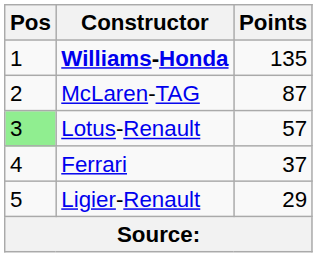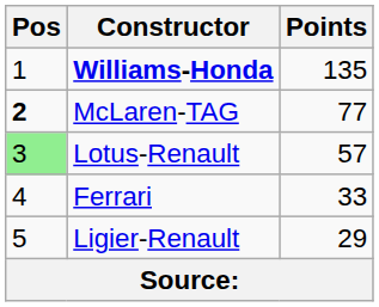McLaren-TAG | Pos: normal -> bold
McLaren-TAG | Points: 87 -> 77
Ferrari | Points: 37 -> 33
